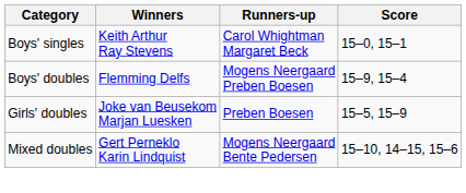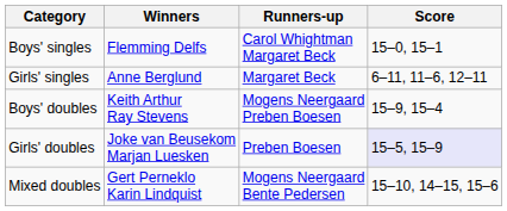Boys' singles | Winners: Keith Arthur Ray Stevens -> Flemming Delfs
+ row: Girls' singles | Anne Berglund | Margaret Beck | 6–11, 11–6, 12–11
Boys' doubles | Winners: Flemming Delfs -> Keith Arthur Ray Stevens
Girls' doubles | Score: no background -> lavender background
